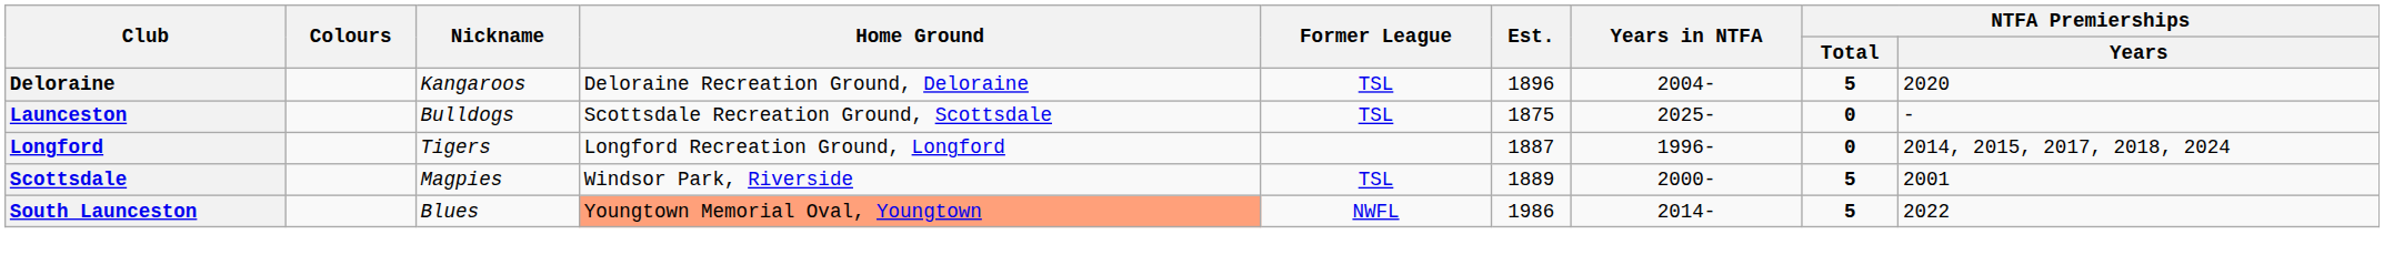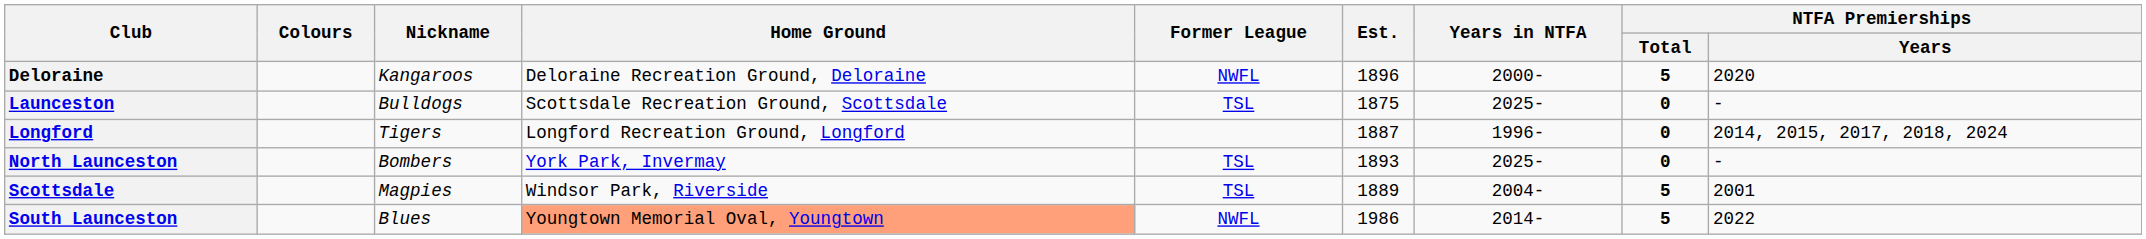Deloraine | Former League: TSL -> NWFL
Deloraine | Years in NTFA: 2004- -> 2000-
+ row: North Launceston | Bombers | York Park, Invermay | TSL | 1893 | 2025- | 0 | -
Scottsdale | Years in NTFA: 2000- -> 2004-
